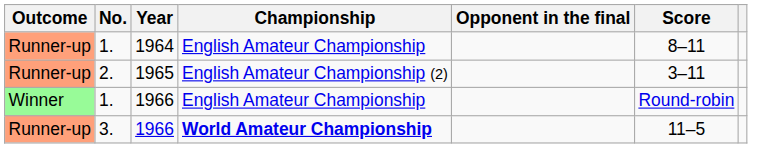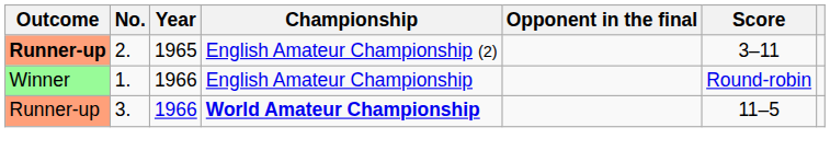- row: Runner-up | 1. | 1964 | English Amateur Championship | 8–11
2. | Outcome: normal -> bold
